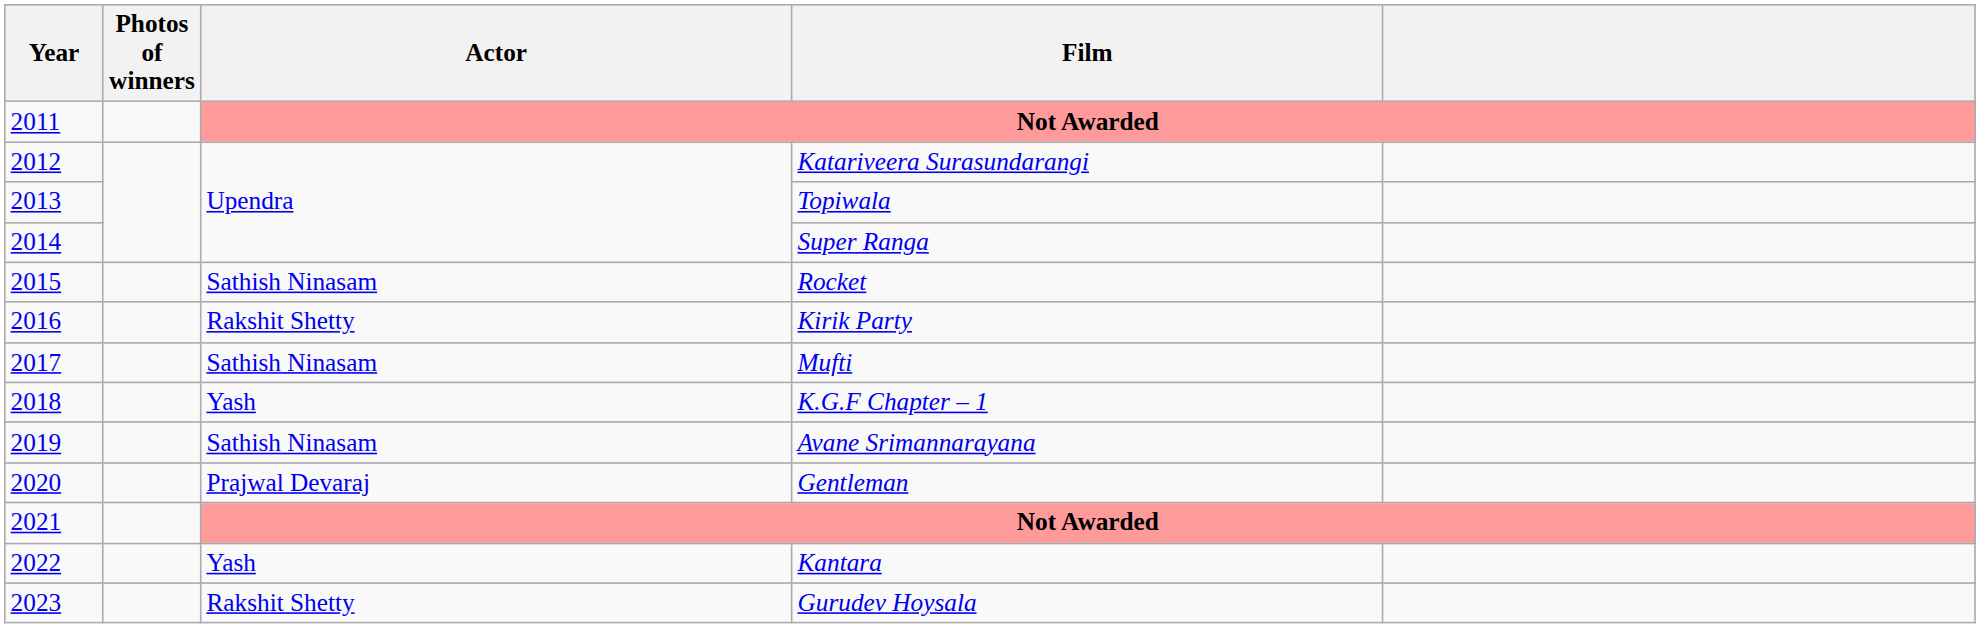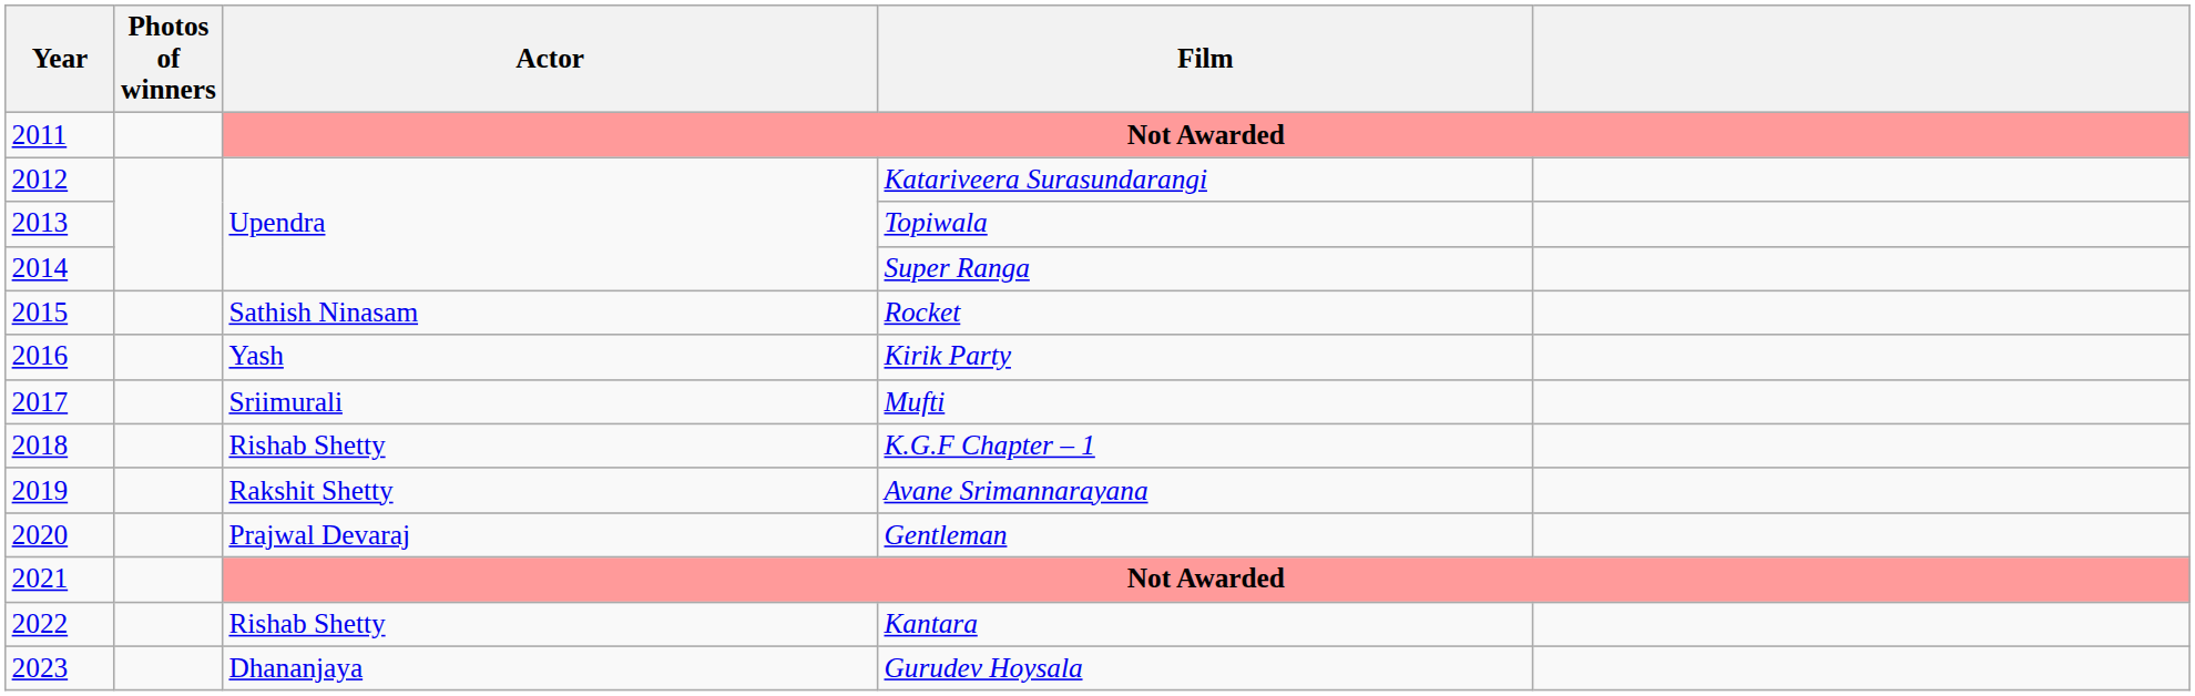Kirik Party | Actor: Rakshit Shetty -> Yash
Mufti | Actor: Sathish Ninasam -> Sriimurali
K.G.F Chapter – 1 | Actor: Yash -> Rishab Shetty
Avane Srimannarayana | Actor: Sathish Ninasam -> Rakshit Shetty
Kantara | Actor: Yash -> Rishab Shetty
Gurudev Hoysala | Actor: Rakshit Shetty -> Dhananjaya
